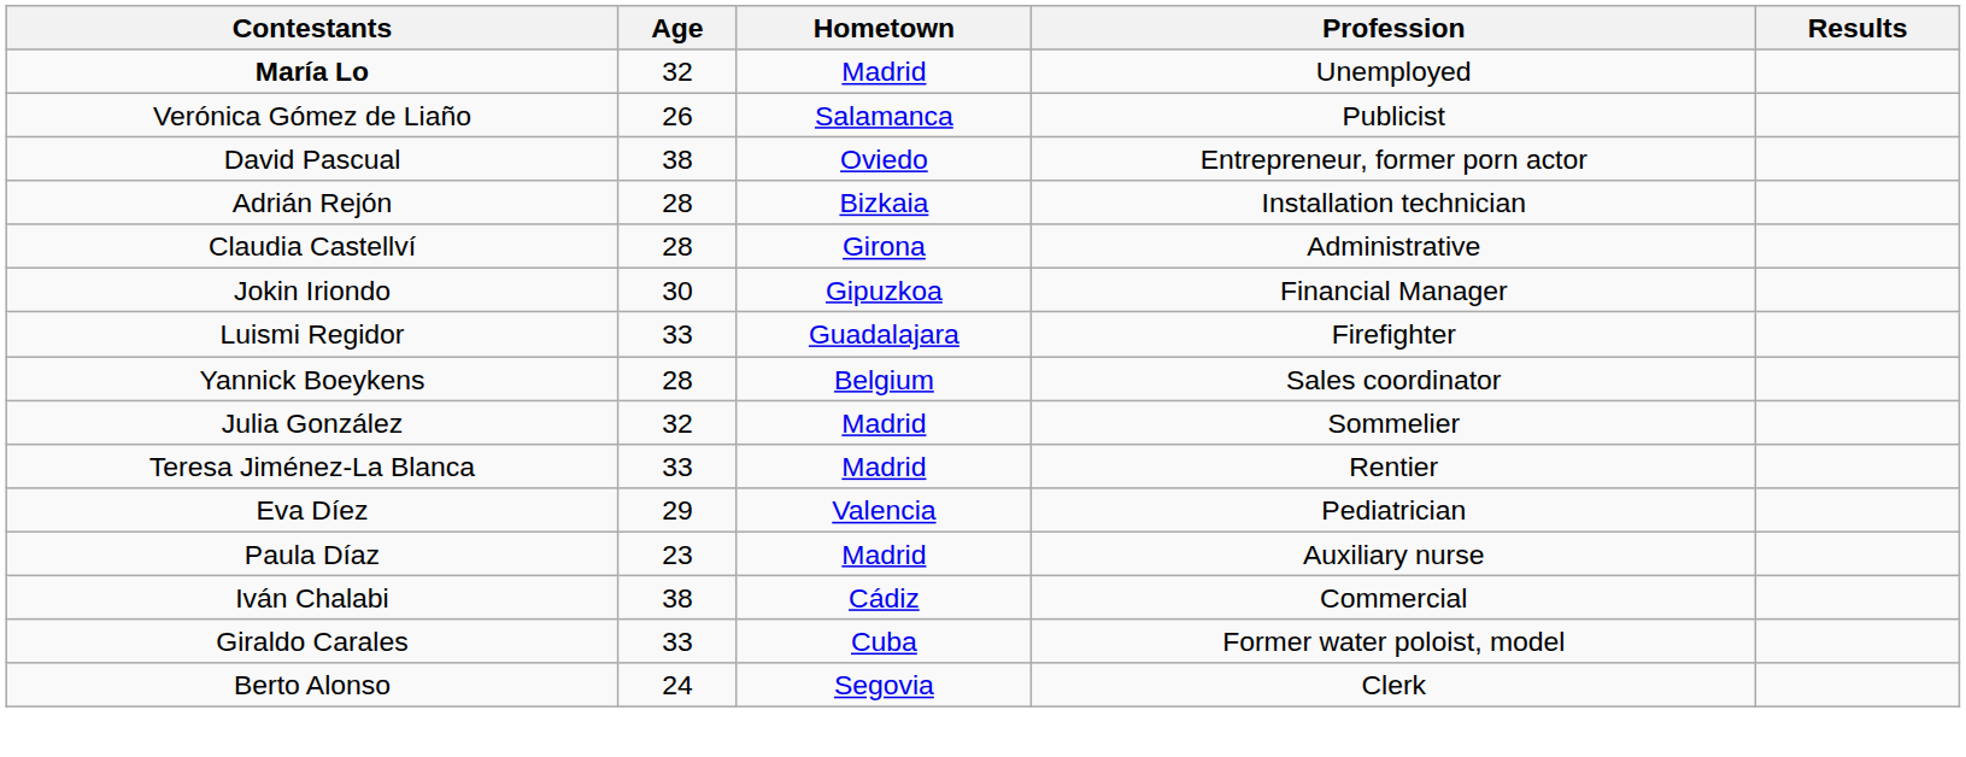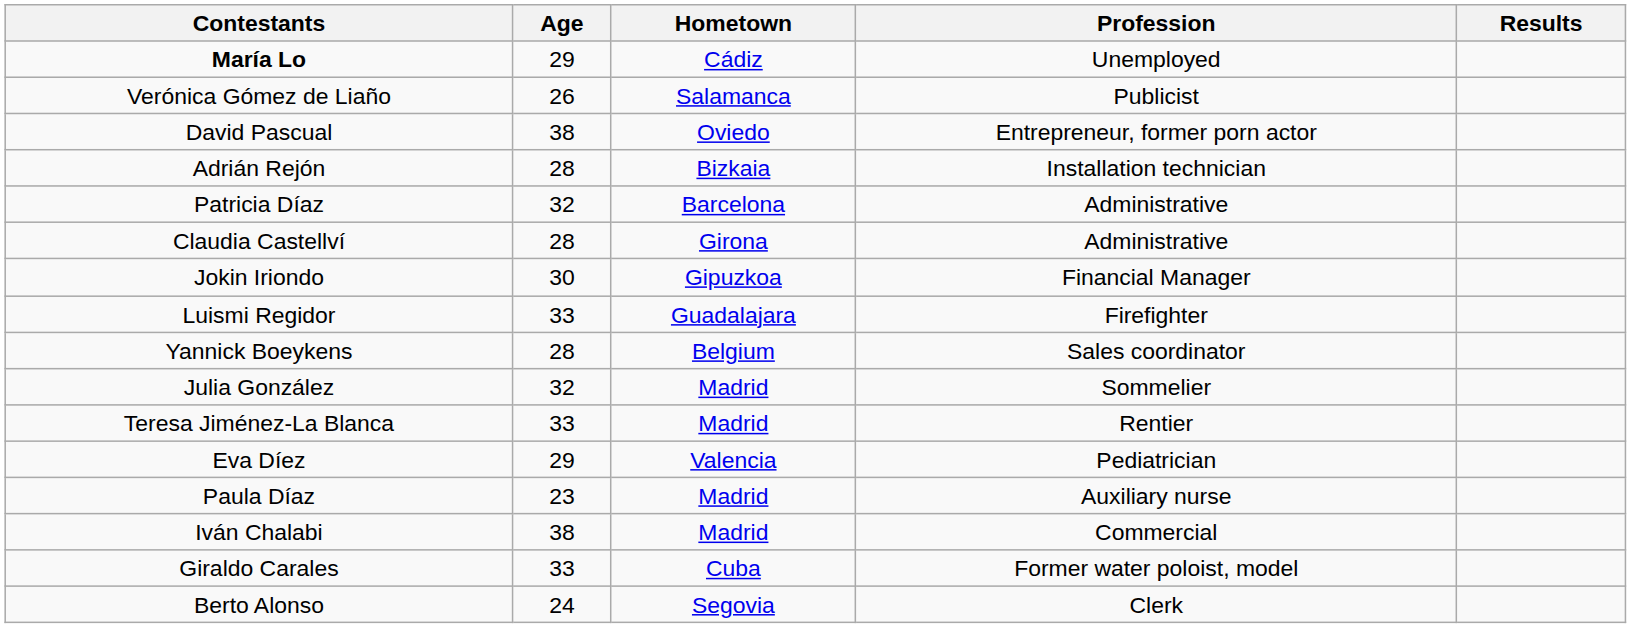María Lo | Age: 32 -> 29
María Lo | Hometown: Madrid -> Cádiz
+ row: Patricia Díaz | 32 | Barcelona | Administrative
Iván Chalabi | Hometown: Cádiz -> Madrid
